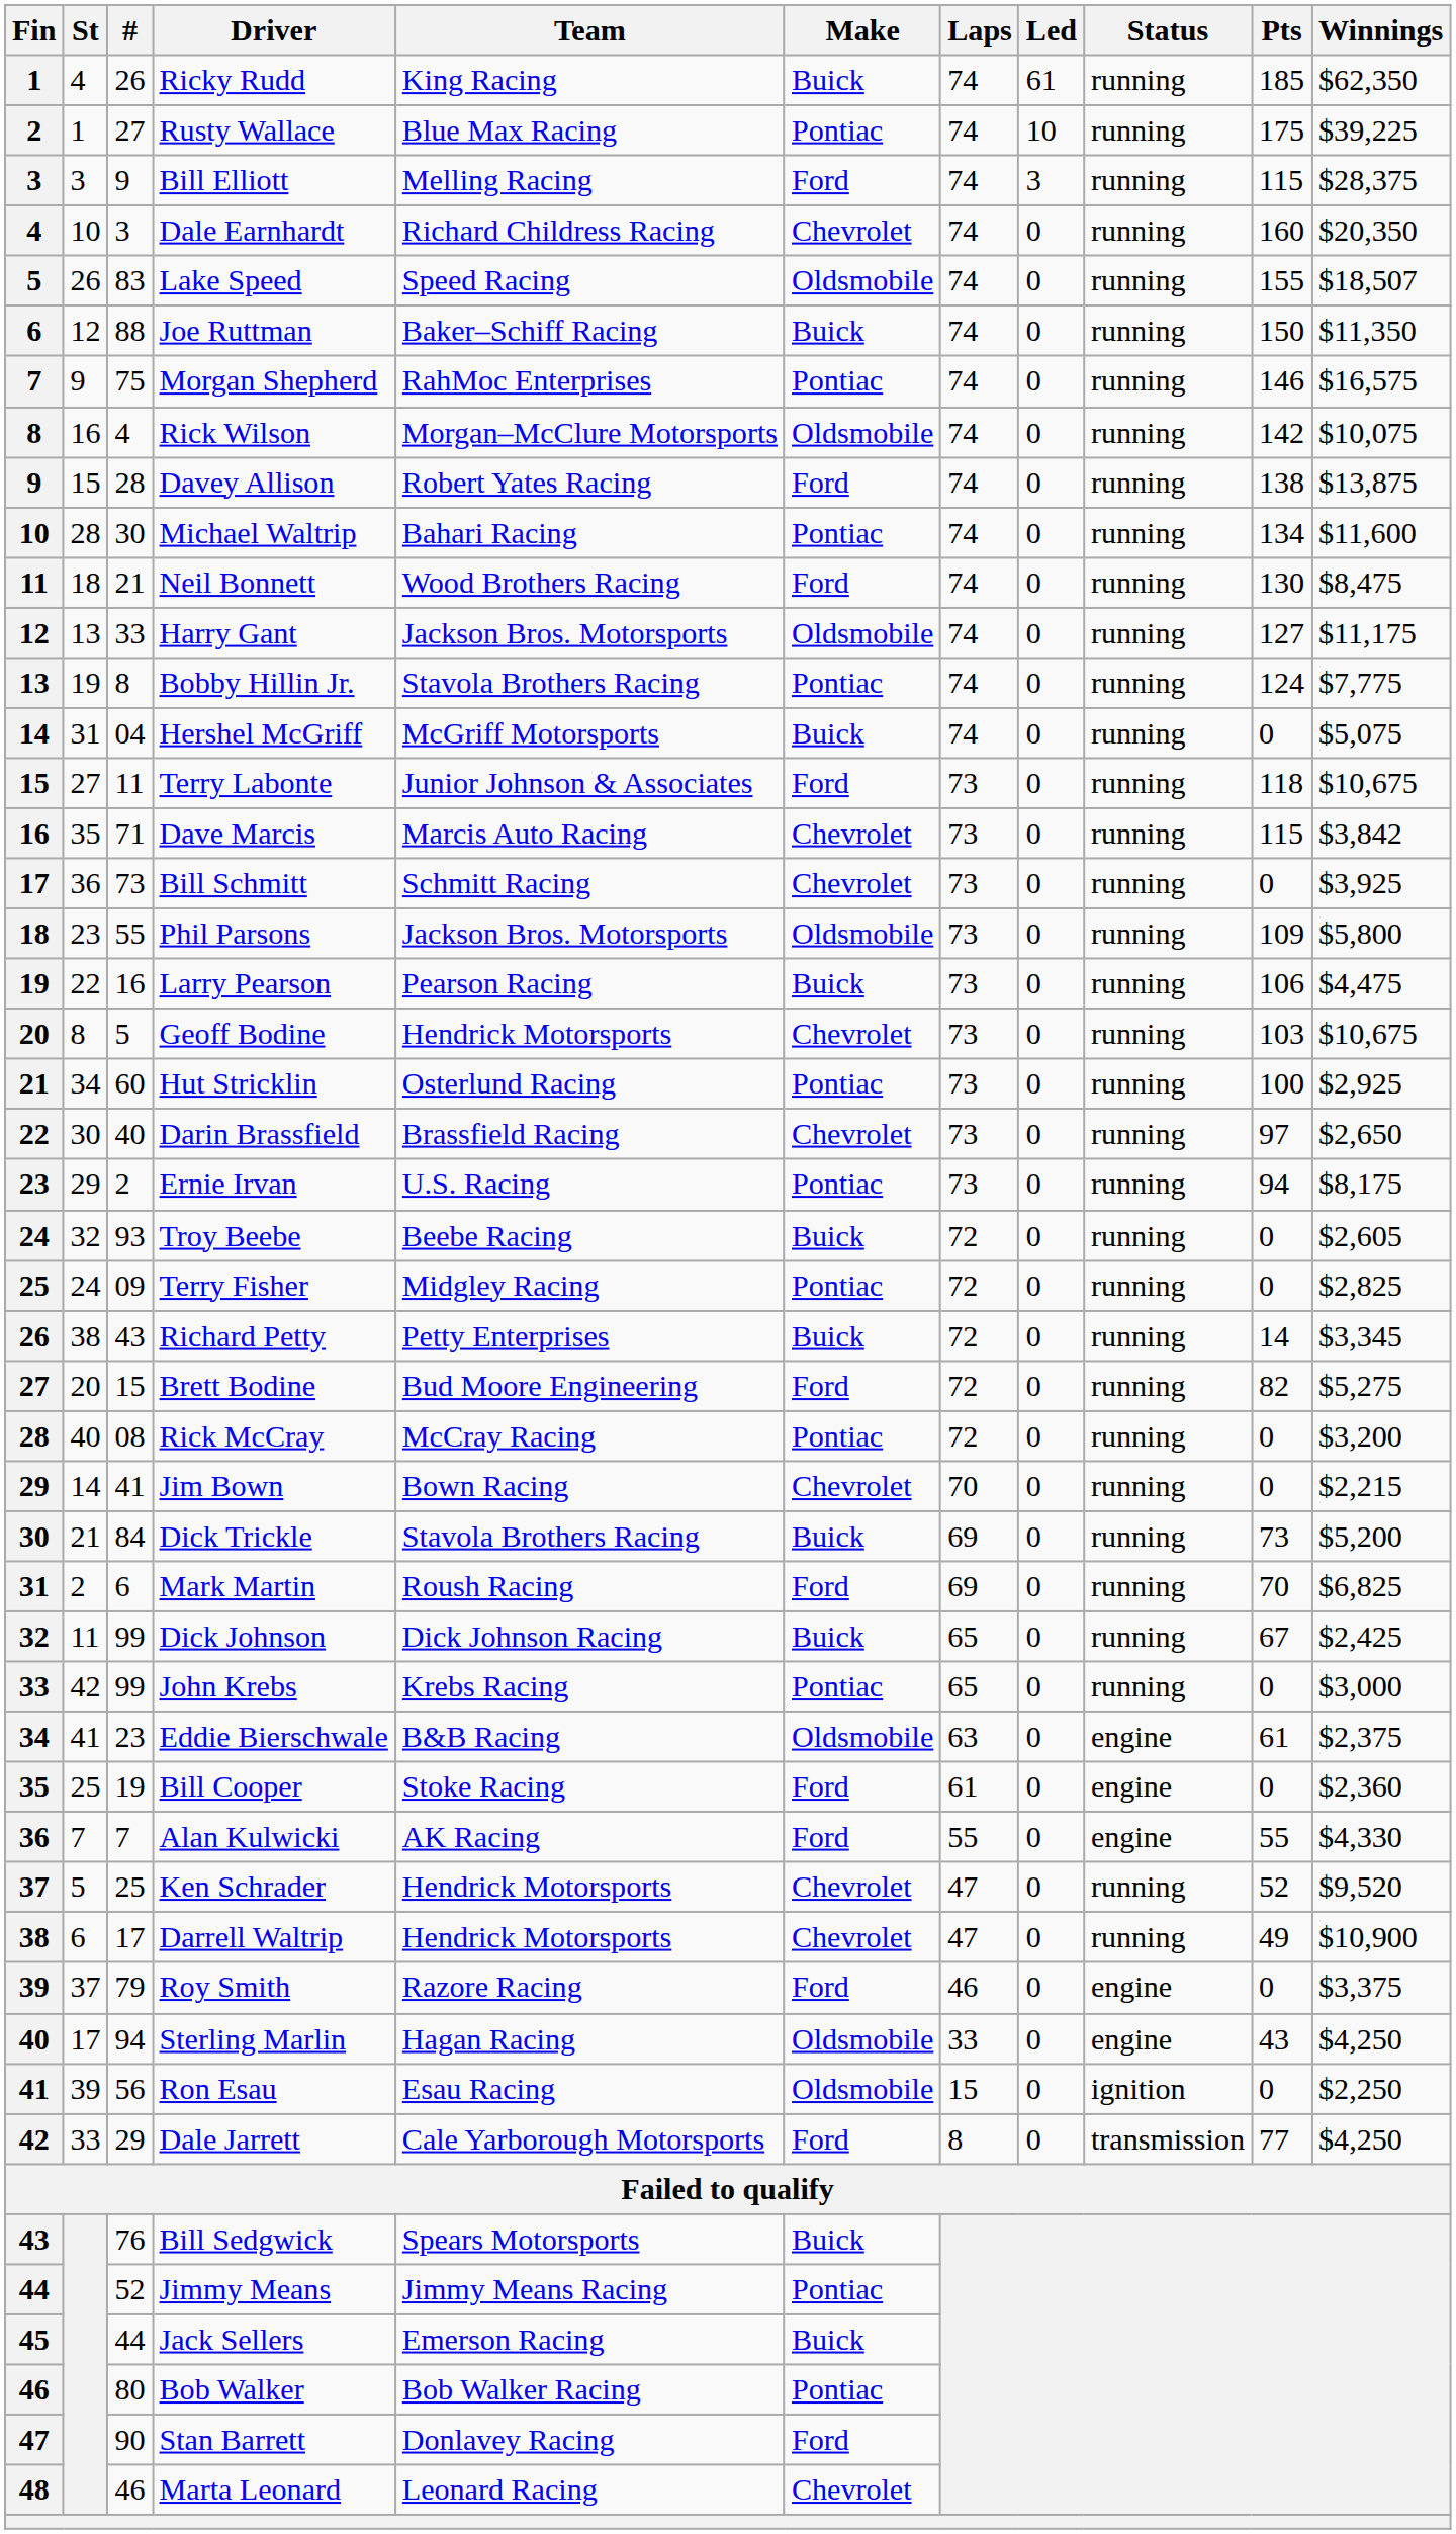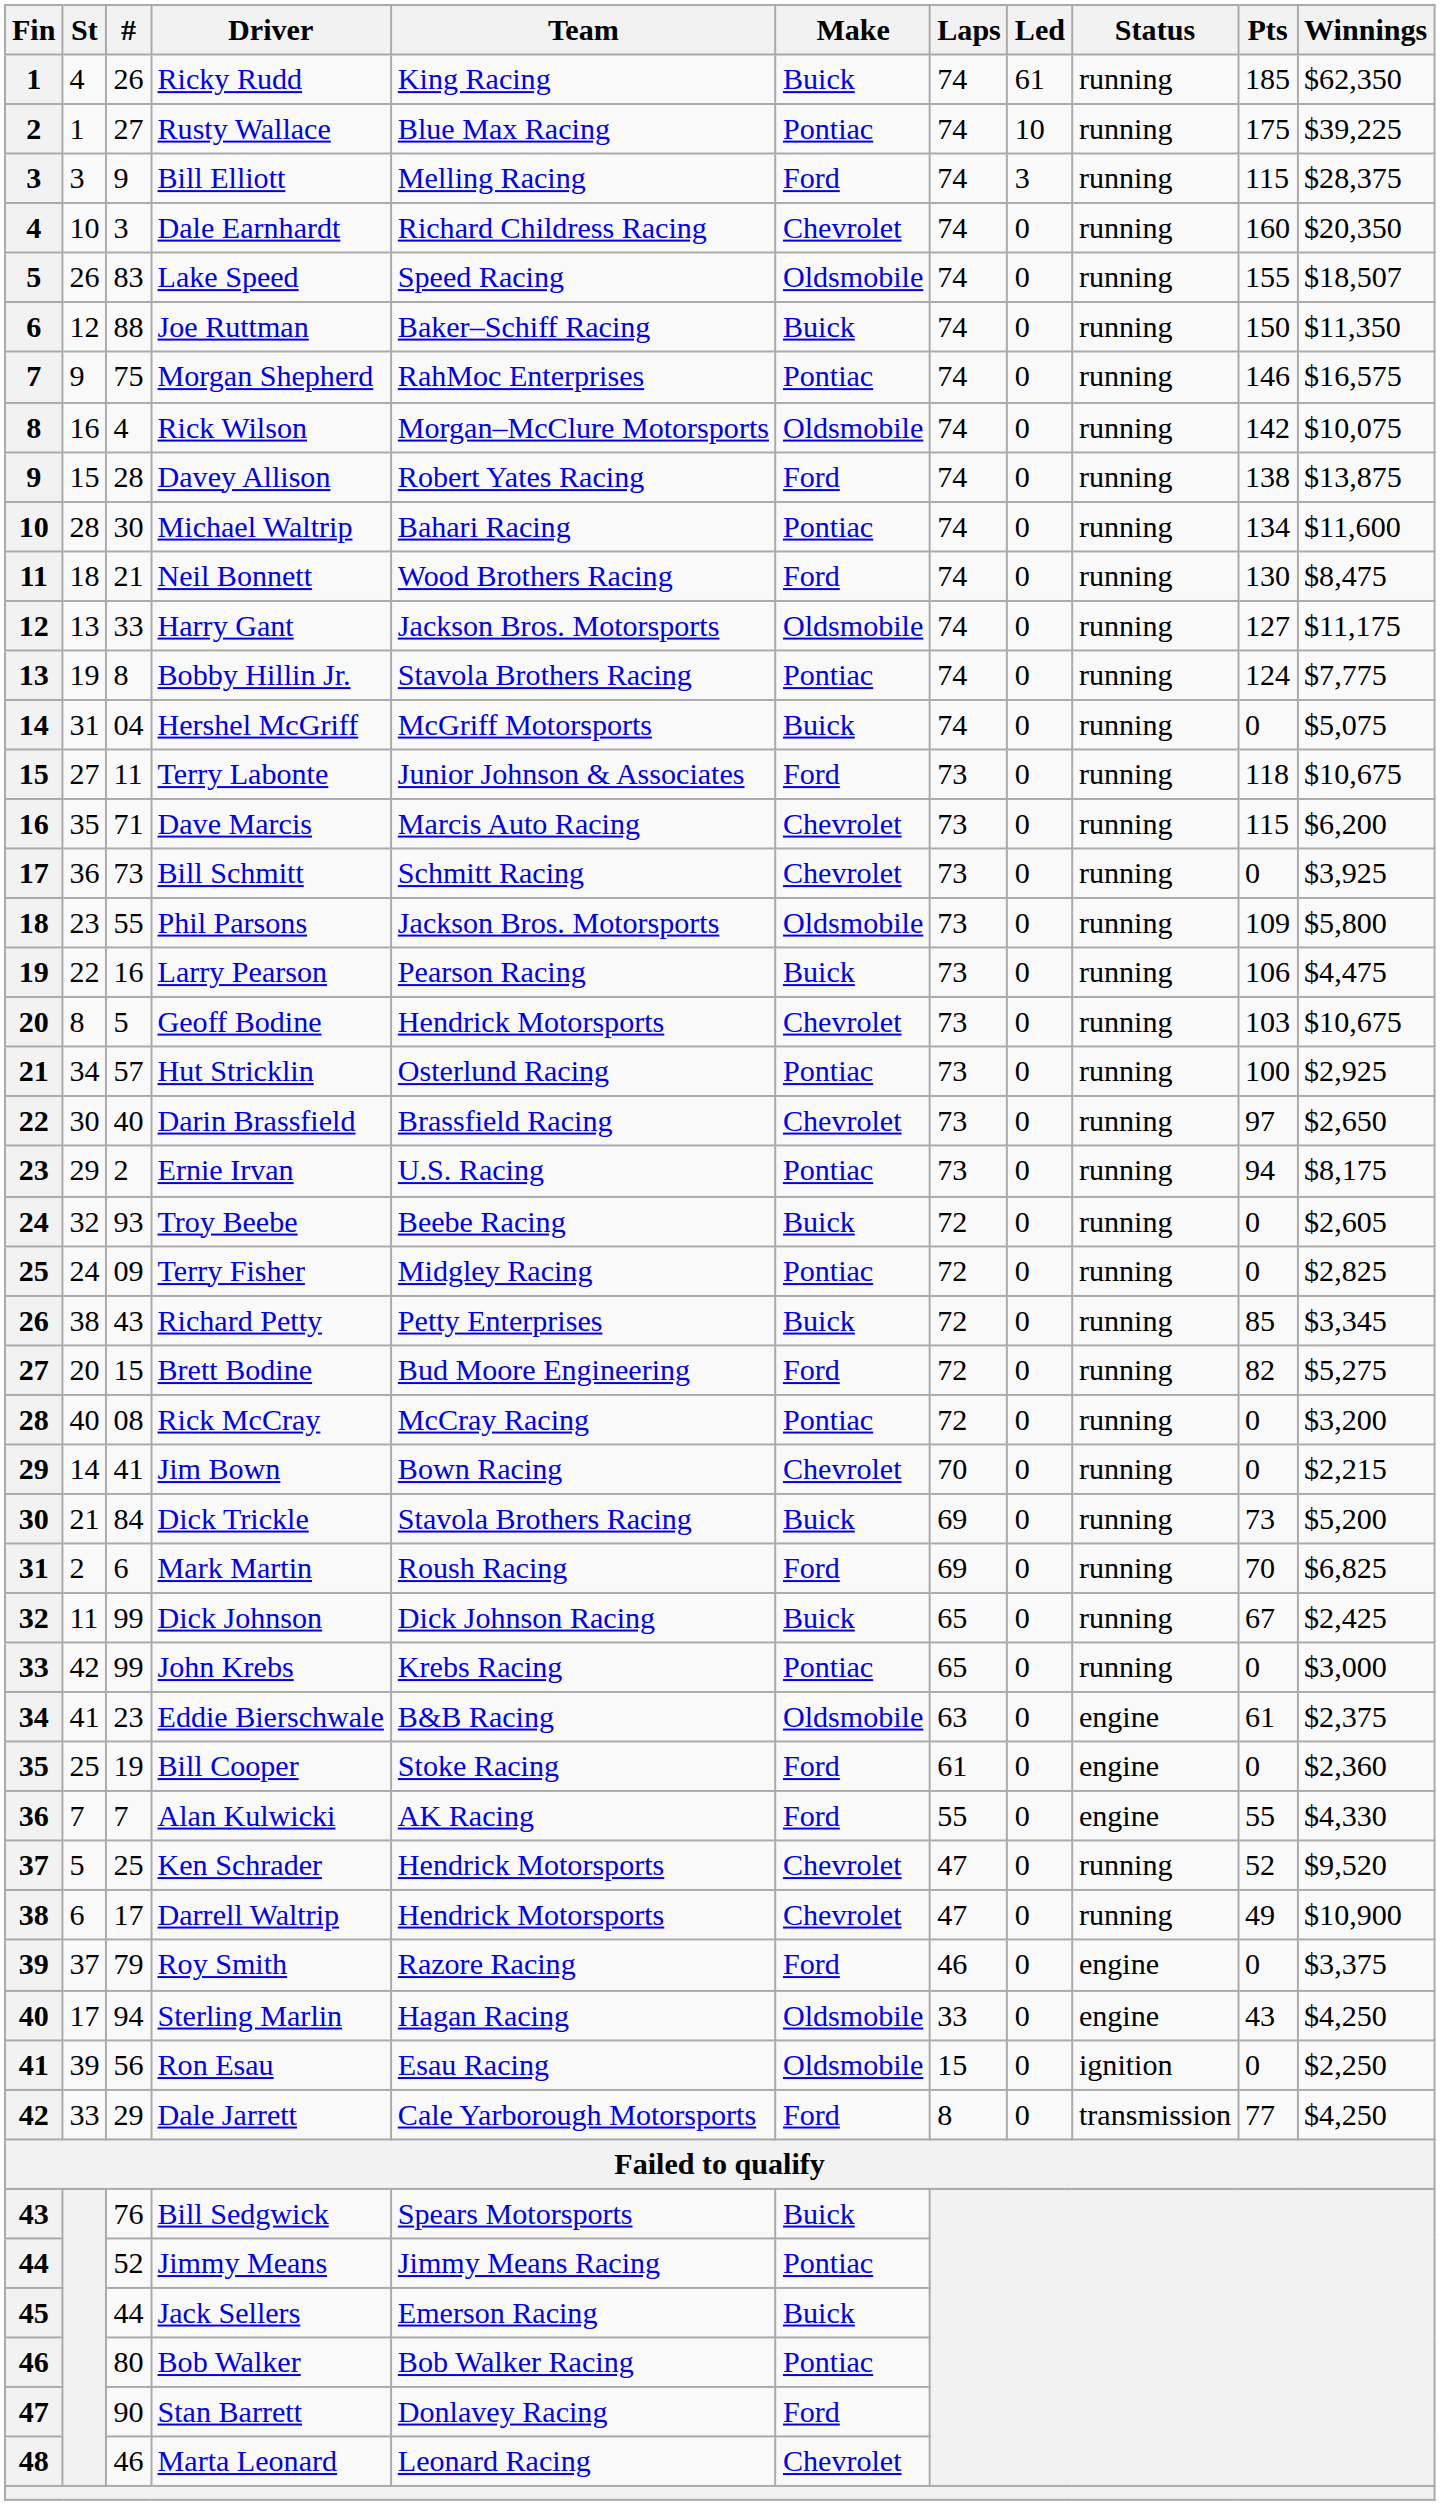Dave Marcis | Winnings: $3,842 -> $6,200
Hut Stricklin | #: 60 -> 57
Richard Petty | Pts: 14 -> 85
